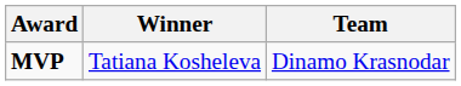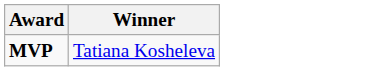- column: Team | Dinamo Krasnodar
